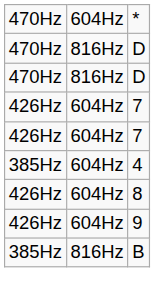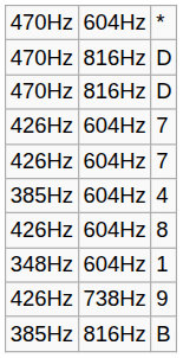+ row: 348Hz | 604Hz | 1
9 | column 2: 604Hz -> 738Hz
